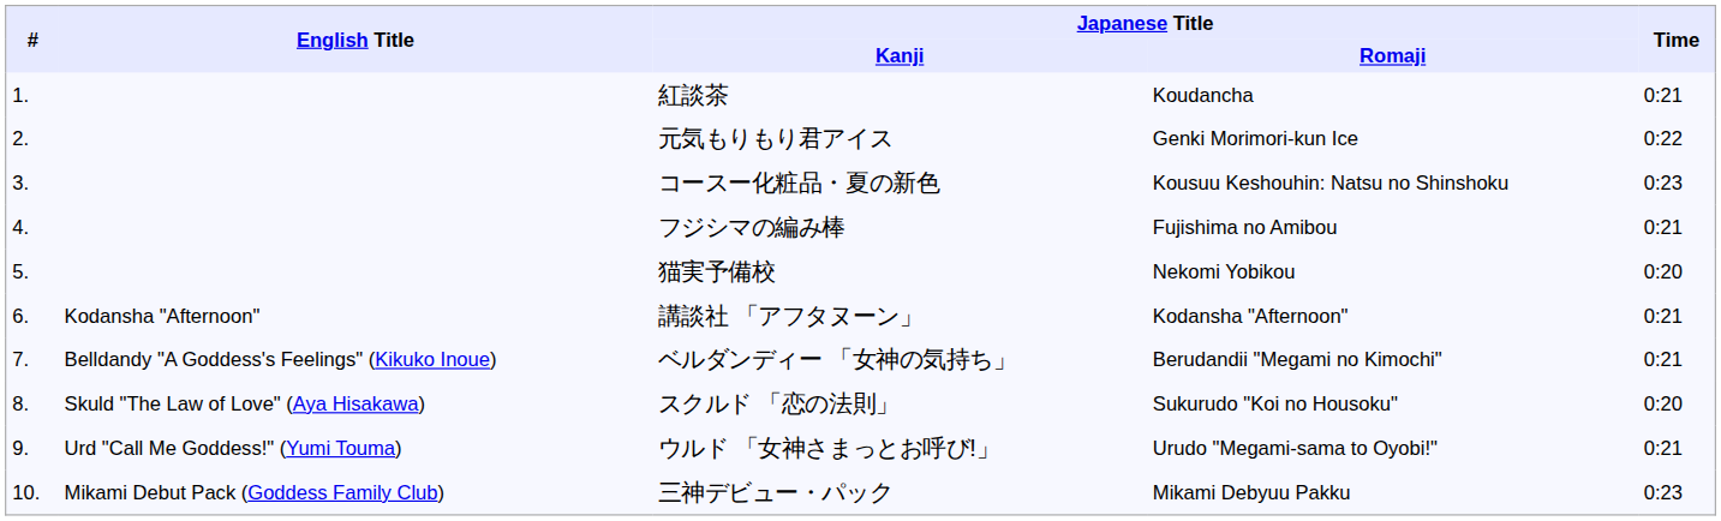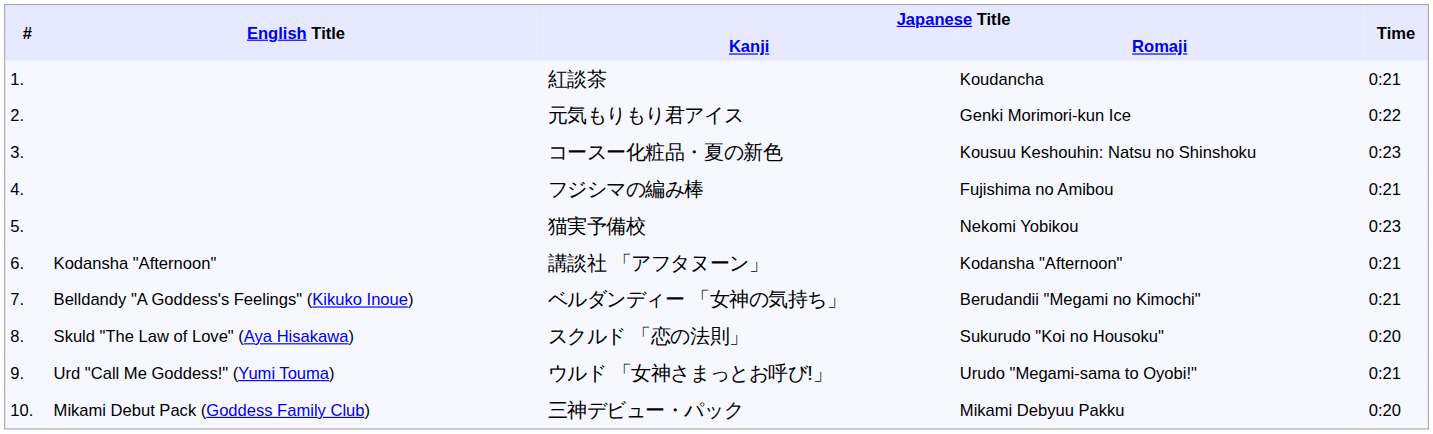猫実予備校 | Time: 0:20 -> 0:23
三神デビュー・パック | Time: 0:23 -> 0:20
